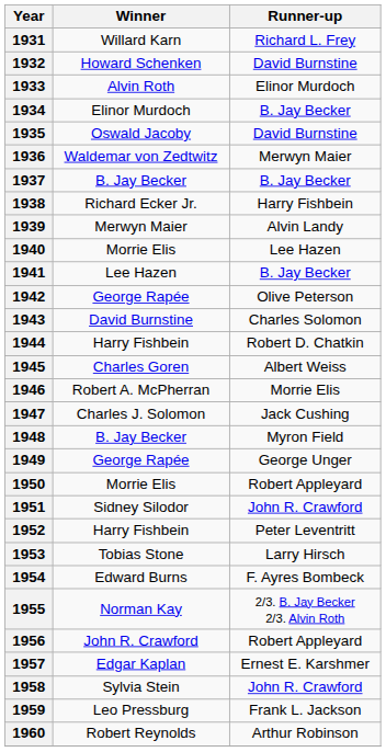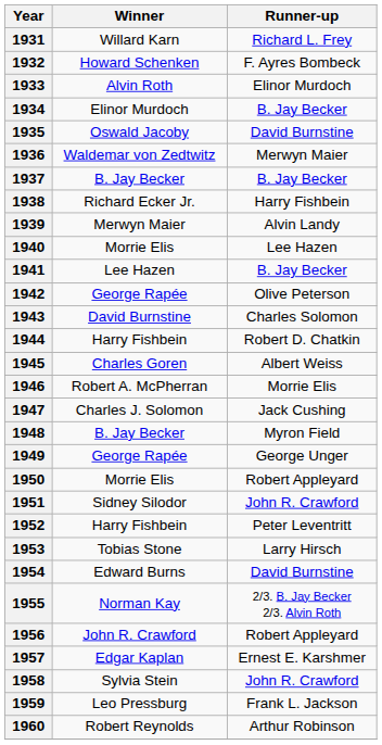1932 | Runner-up: David Burnstine -> F. Ayres Bombeck
1954 | Runner-up: F. Ayres Bombeck -> David Burnstine
